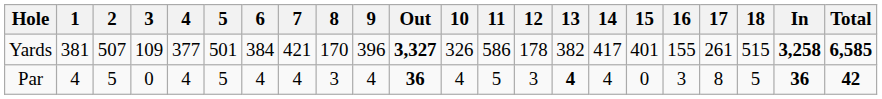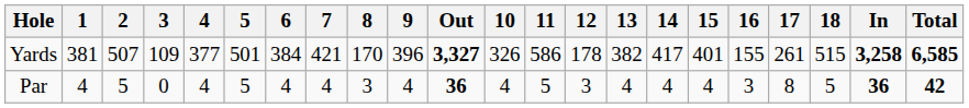Par | 13: bold -> normal
Par | 15: 0 -> 4
